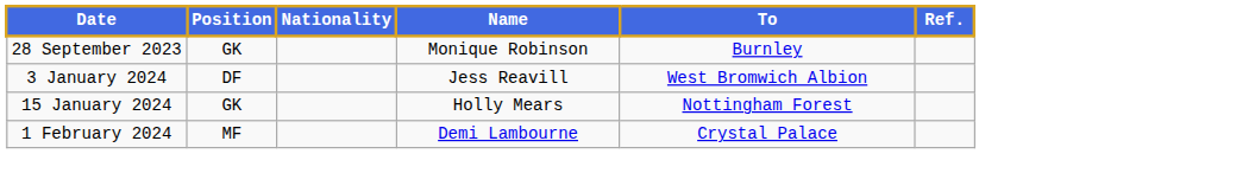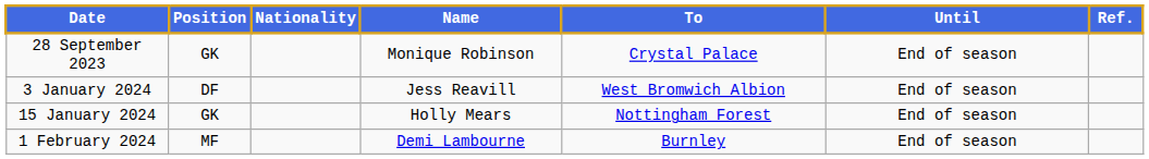+ column: Until | End of season | End of season | End of season | End of season
28 September 2023 | To: Burnley -> Crystal Palace
1 February 2024 | To: Crystal Palace -> Burnley
